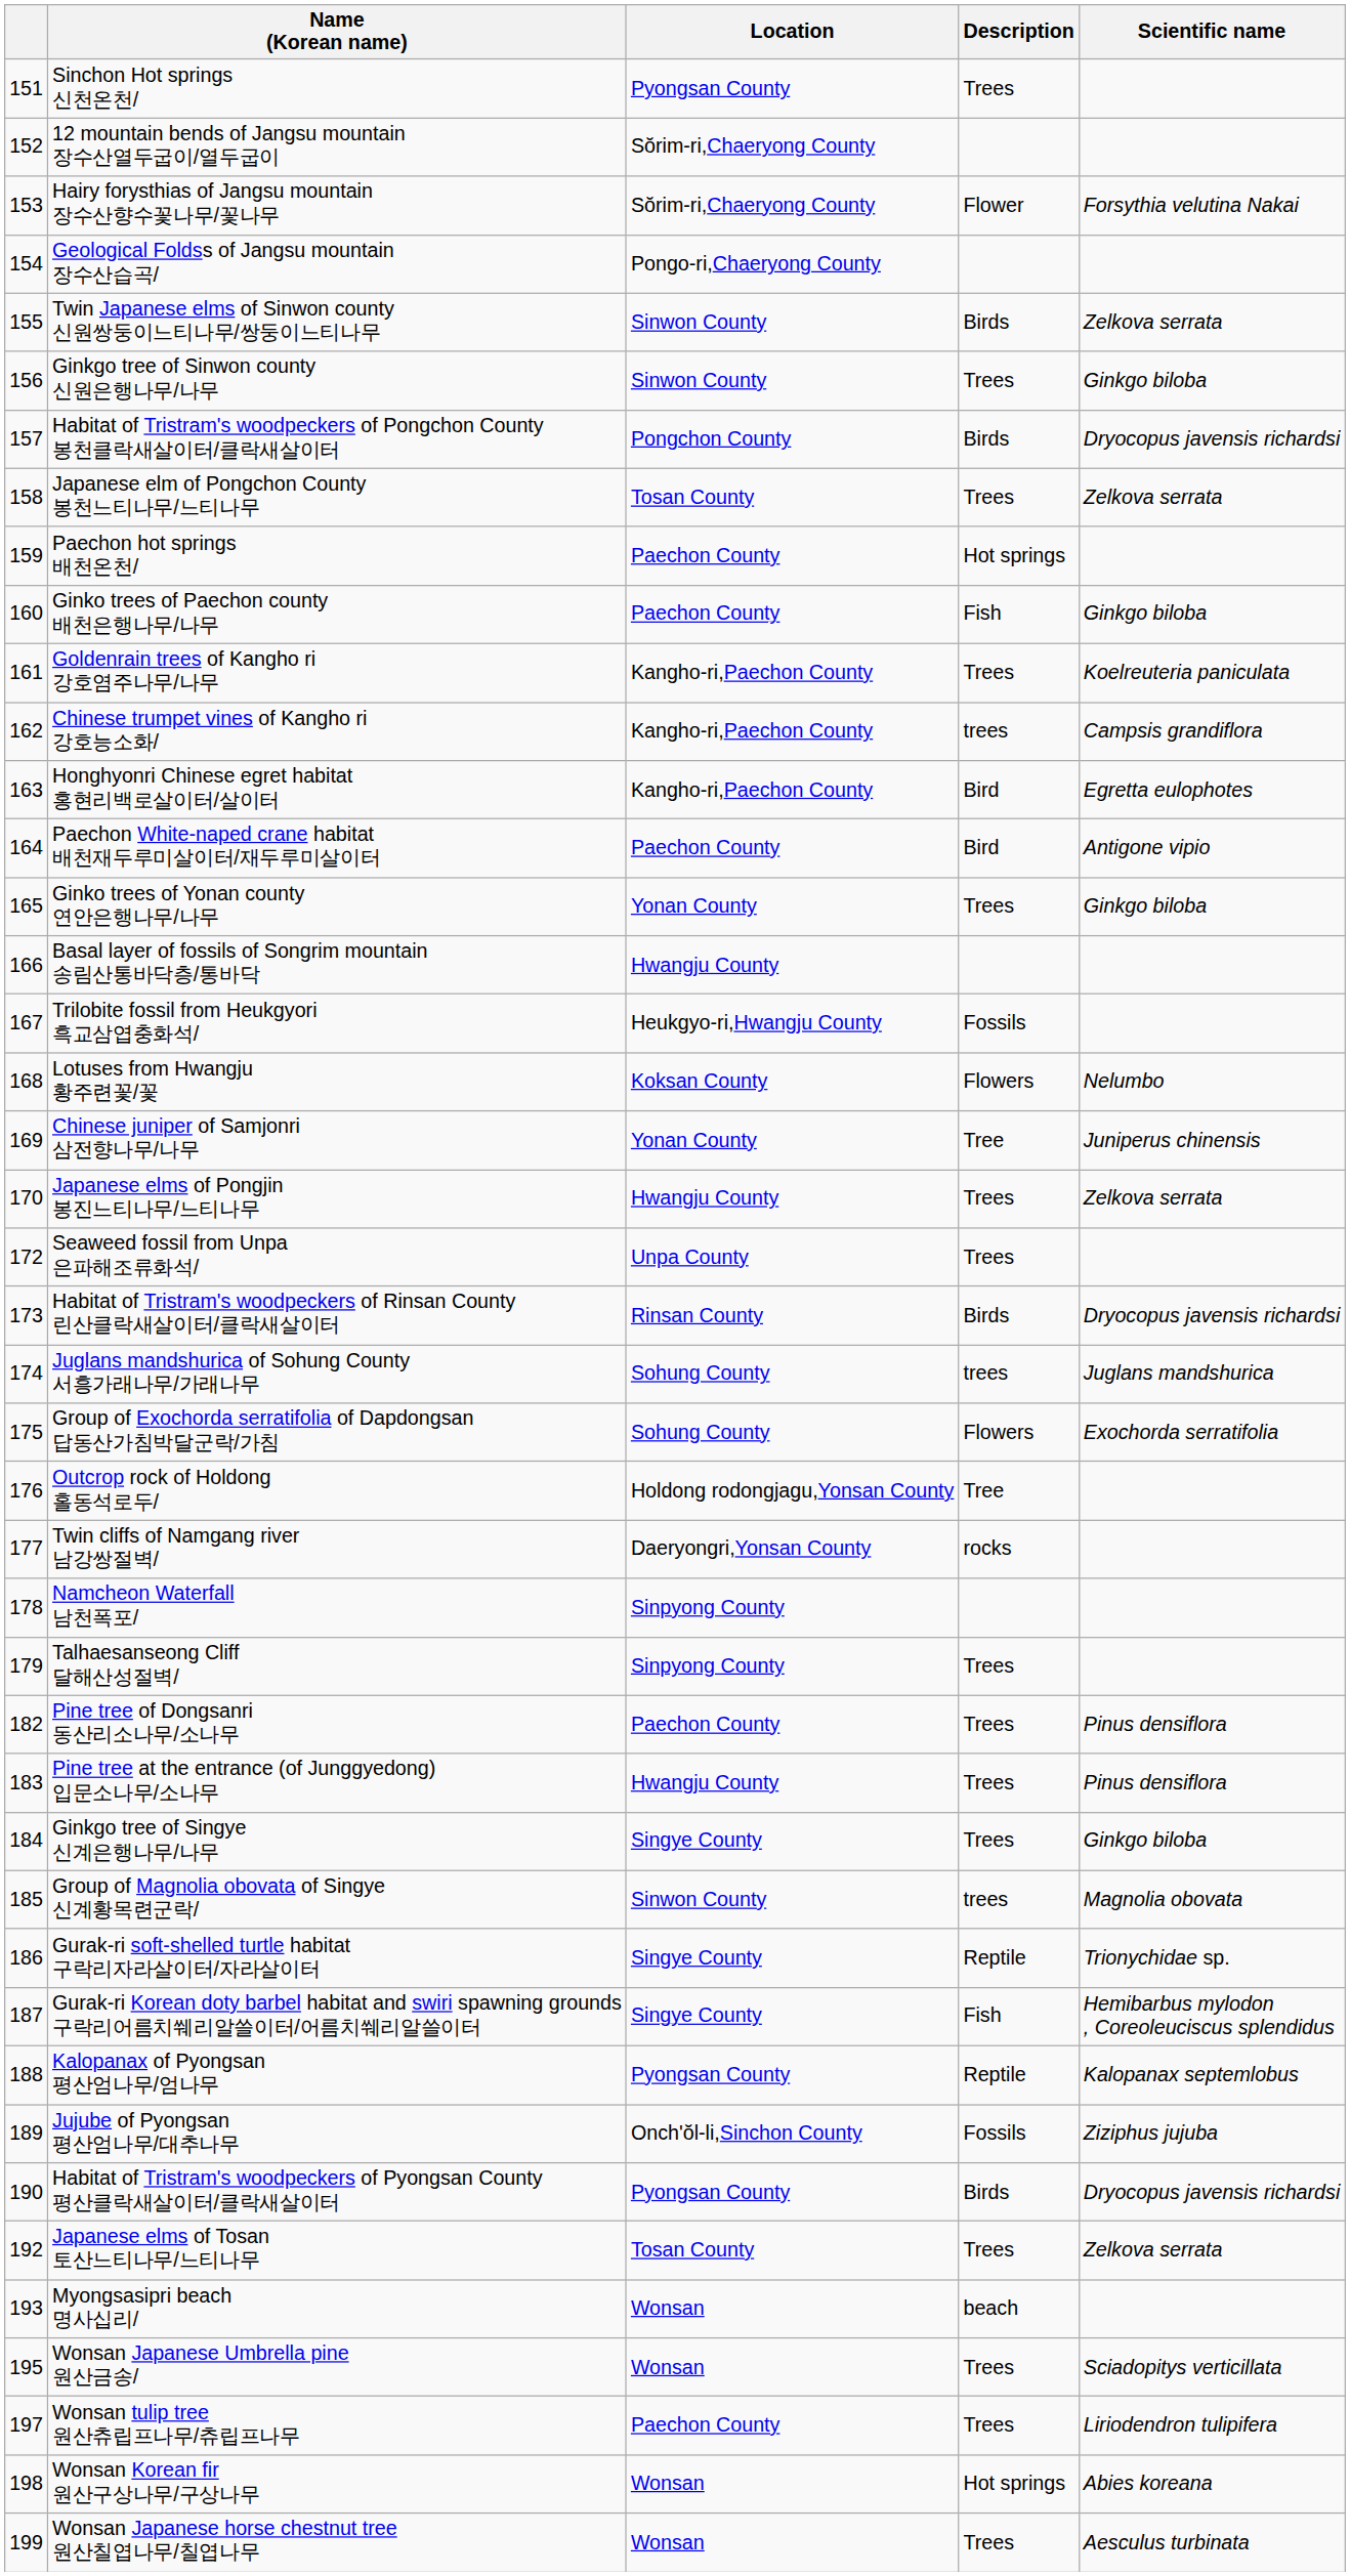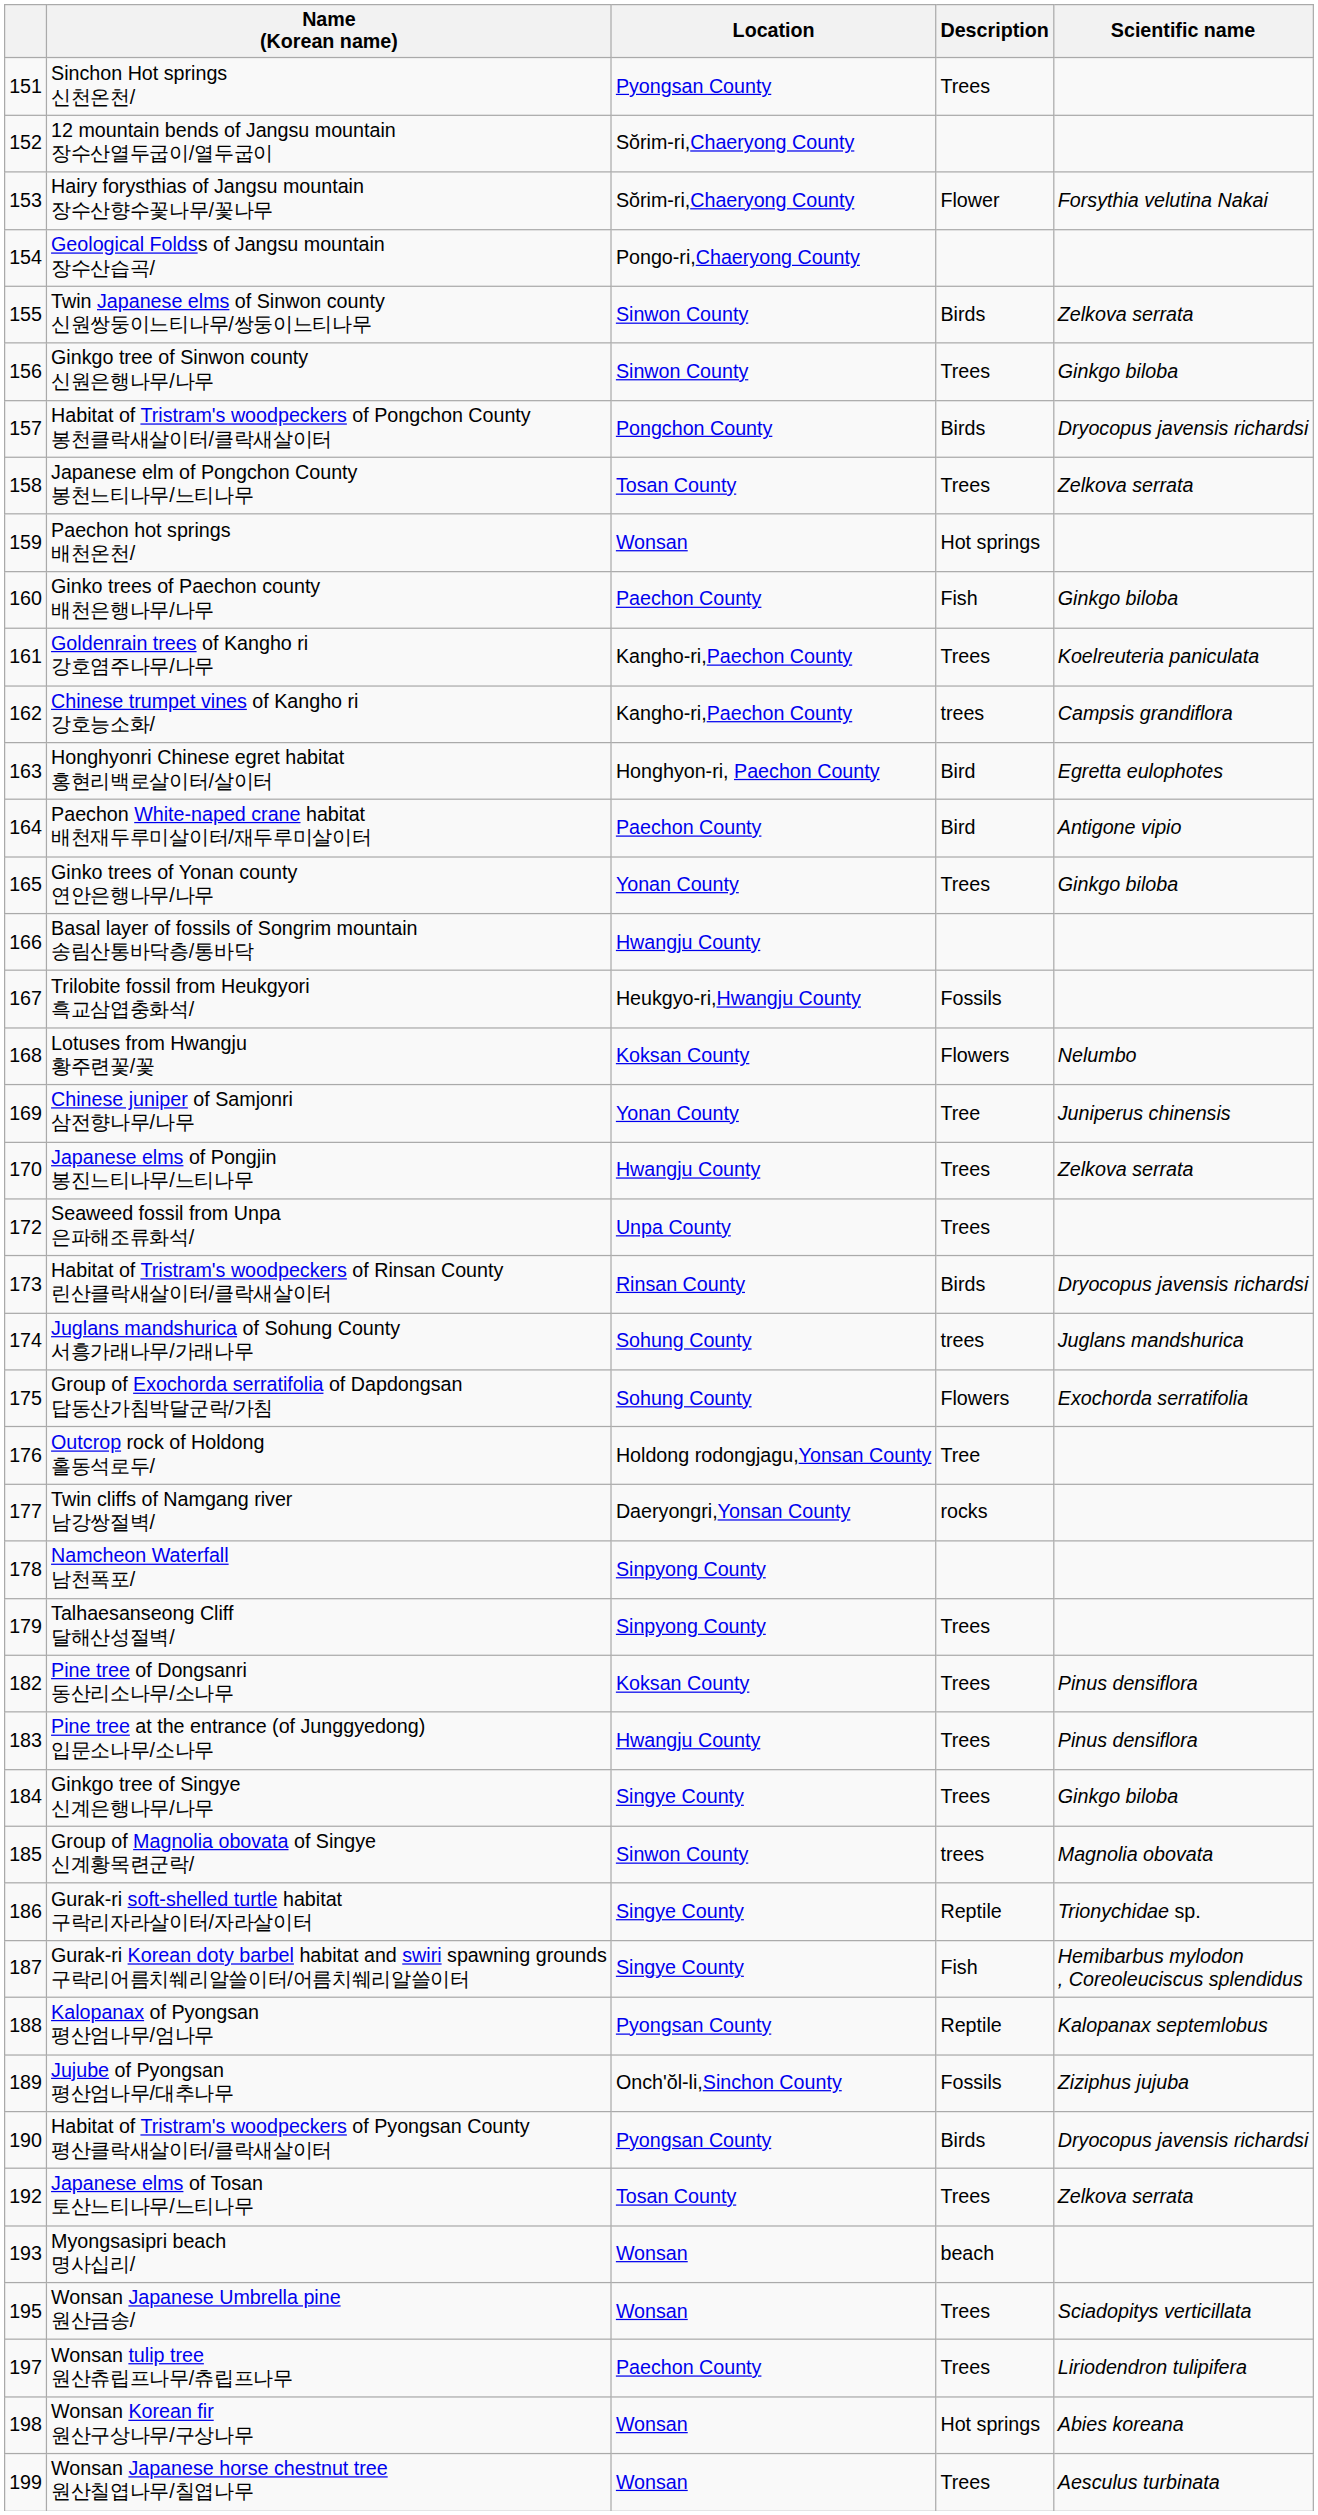Paechon hot springs 배천온천/ | Location: Paechon County -> Wonsan
Honghyonri Chinese egret habitat 홍현리백로살이터/살이터 | Location: Kangho-ri,Paechon County -> Honghyon-ri, Paechon County
Pine tree of Dongsanri 동산리소나무/소나무 | Location: Paechon County -> Koksan County
